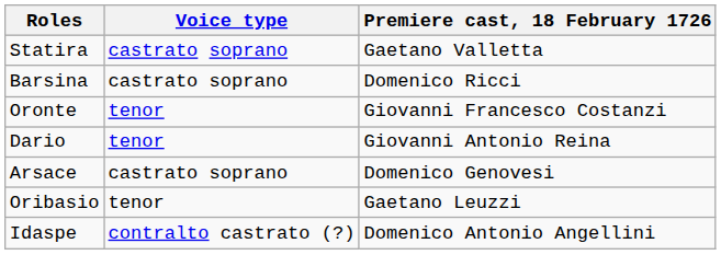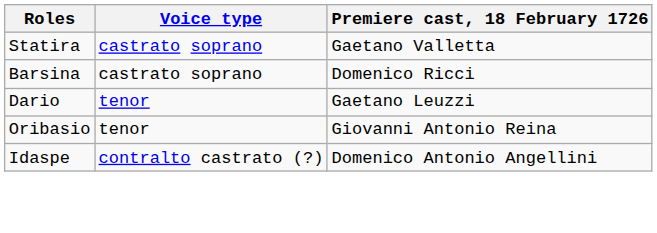- row: Oronte | tenor | Giovanni Francesco Costanzi
Dario | Premiere cast, 18 February 1726: Giovanni Antonio Reina -> Gaetano Leuzzi
- row: Arsace | castrato soprano | Domenico Genovesi
Oribasio | Premiere cast, 18 February 1726: Gaetano Leuzzi -> Giovanni Antonio Reina
